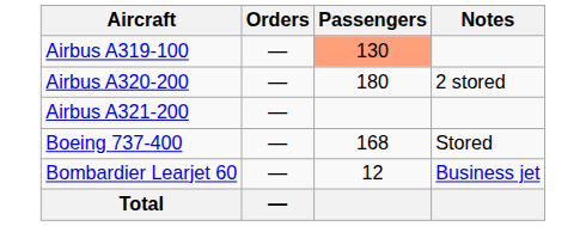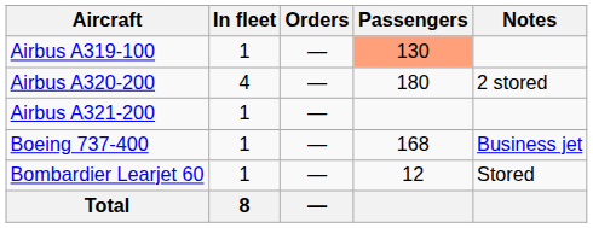+ column: In fleet | 1 | 4 | 1 | 1 | 1 | 8
Boeing 737-400 | Notes: Stored -> Business jet
Bombardier Learjet 60 | Notes: Business jet -> Stored
